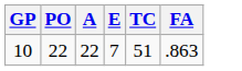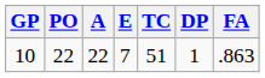+ column: DP | 1
